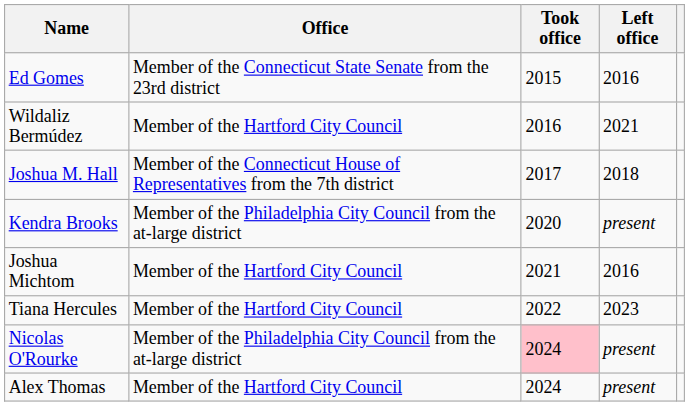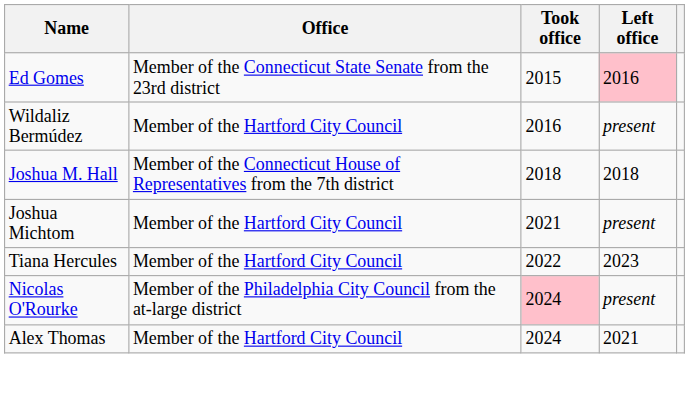Ed Gomes | Left office: no background -> pink background
Wildaliz Bermúdez | Left office: 2021 -> present
Joshua M. Hall | Took office: 2017 -> 2018
- row: Kendra Brooks | Member of the Philadelphia City Council from the at-large district | 2020 | present
Joshua Michtom | Left office: 2016 -> present
Alex Thomas | Left office: present -> 2021
